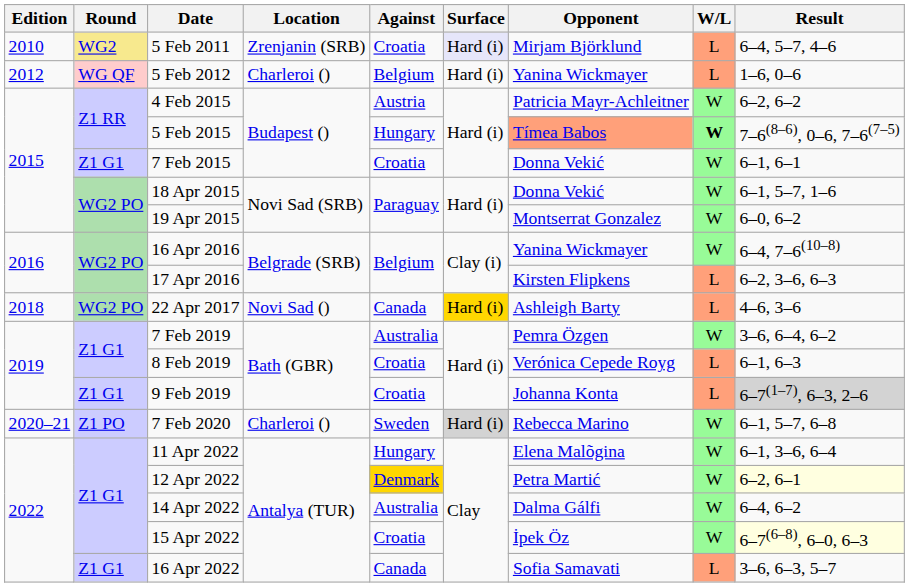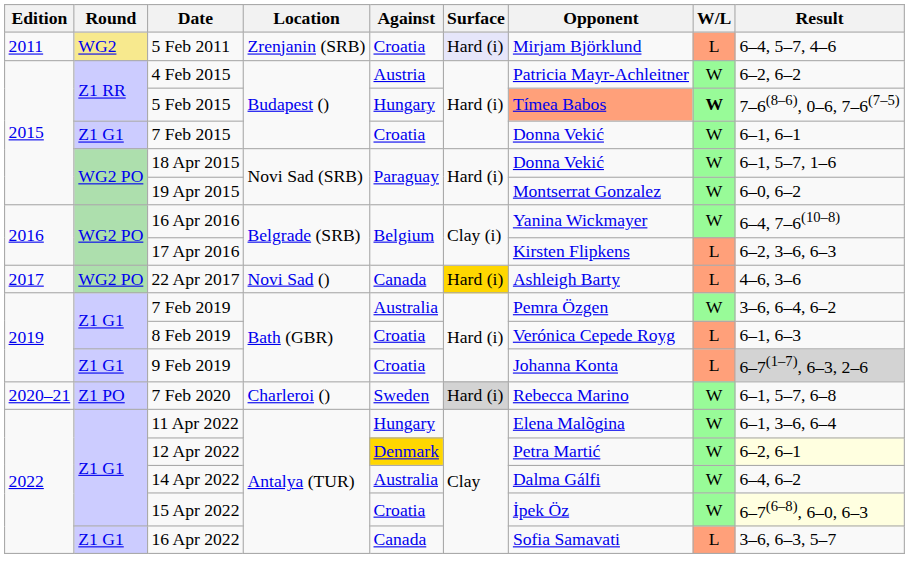5 Feb 2011 | Edition: 2010 -> 2011
- row: 2012 | WG QF | 5 Feb 2012 | Charleroi () | Belgium | Hard (i) | Yanina Wickmayer | L | 1–6, 0–6
22 Apr 2017 | Edition: 2018 -> 2017
